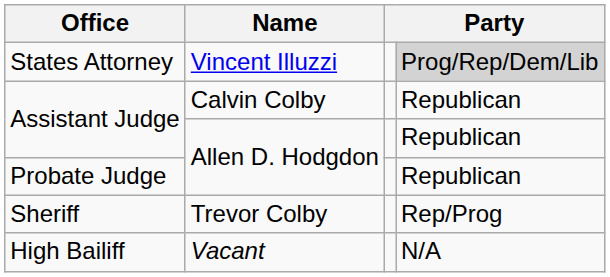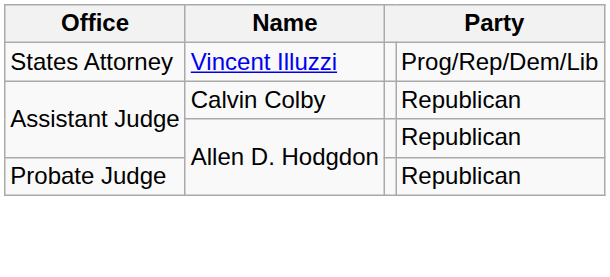States Attorney | column 4: lightgrey background -> no background
- row: Sheriff | Trevor Colby | Rep/Prog
- row: High Bailiff | Vacant | N/A
